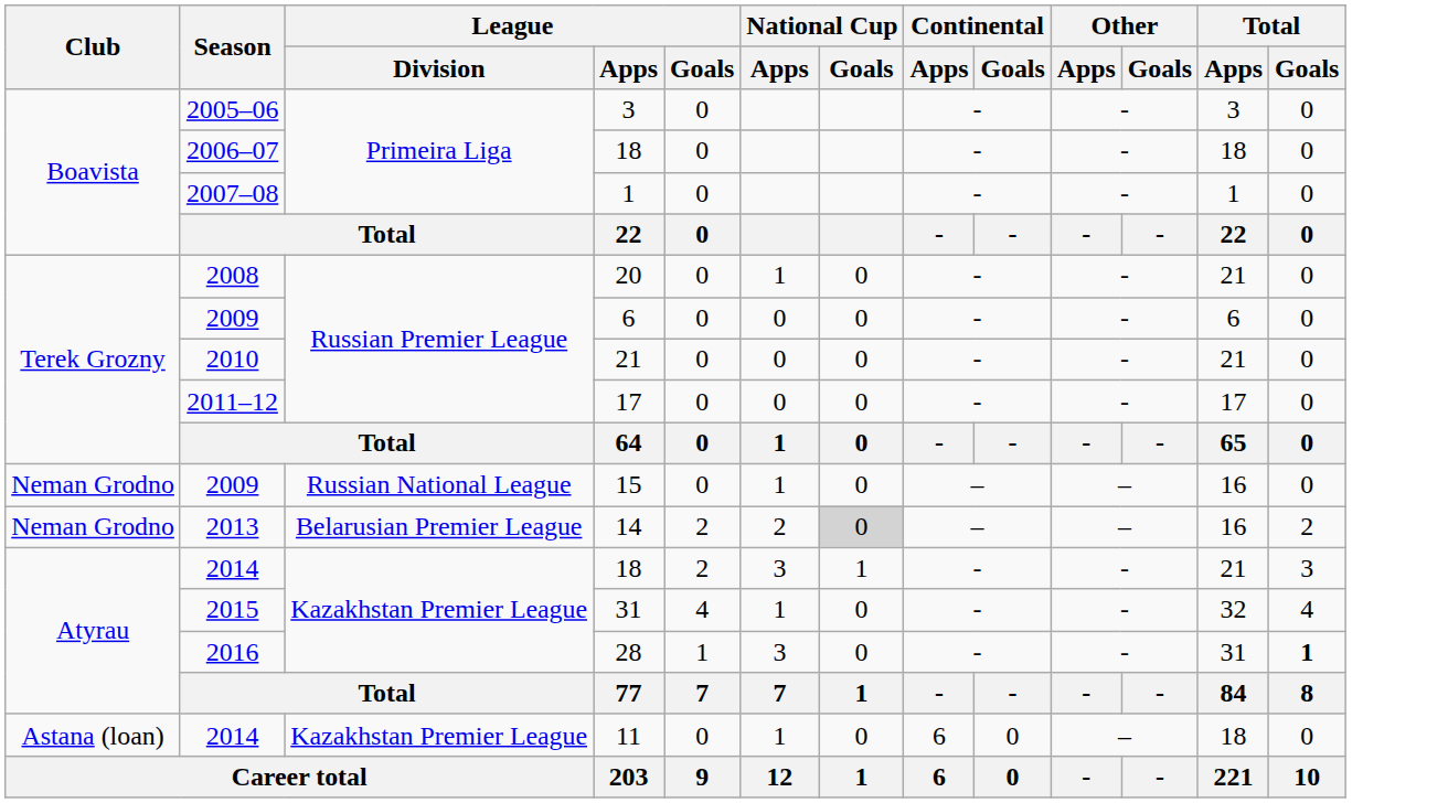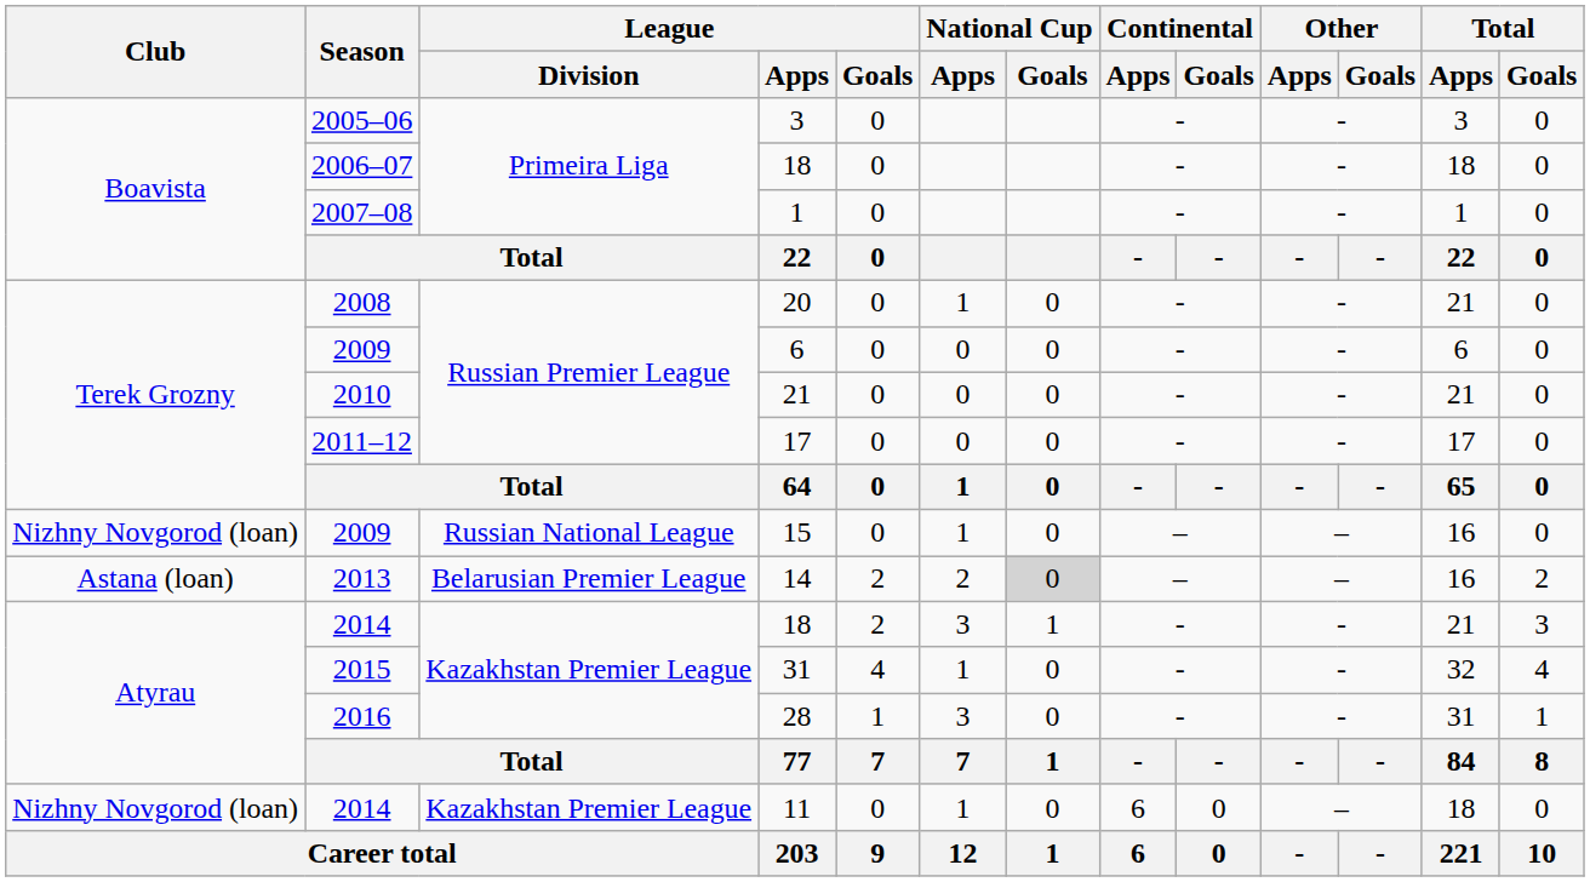15 | Club: Neman Grodno -> Nizhny Novgorod (loan)
14 | Club: Neman Grodno -> Astana (loan)
28 | Total / Goals: bold -> normal
11 | Club: Astana (loan) -> Nizhny Novgorod (loan)
